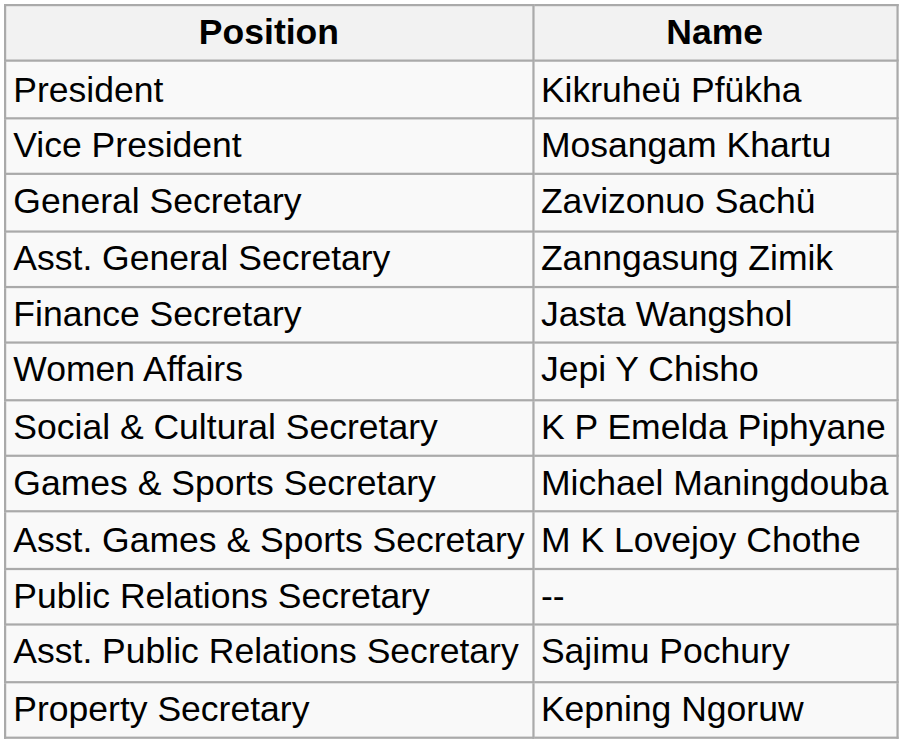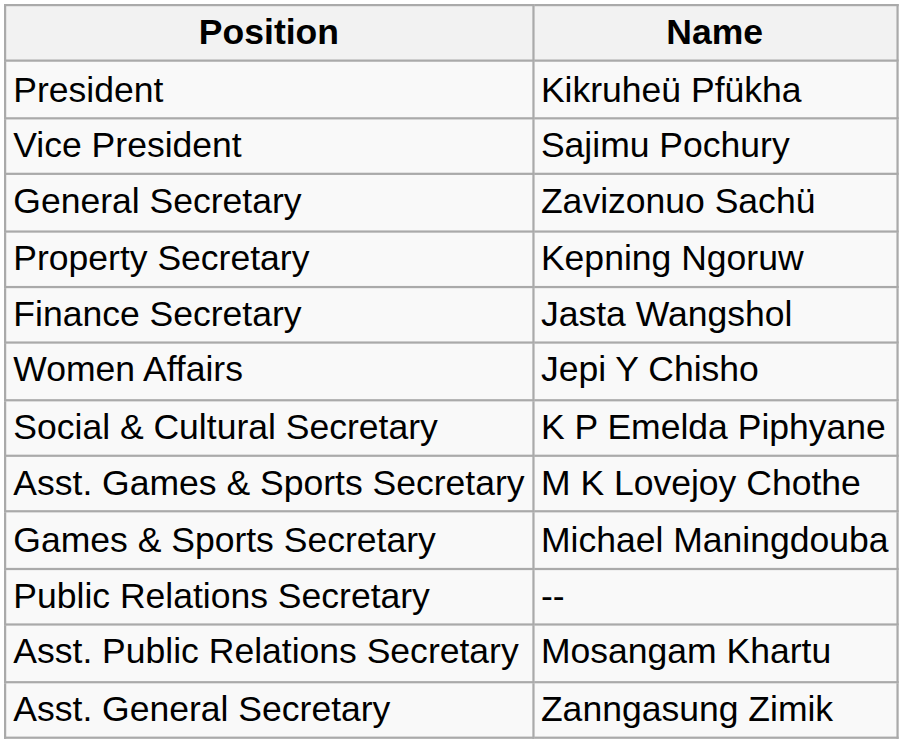Vice President | Name: Mosangam Khartu -> Sajimu Pochury
rows swapped: Asst. General Secretary <-> Property Secretary
rows swapped: Games & Sports Secretary <-> Asst. Games & Sports Secretary
Asst. Public Relations Secretary | Name: Sajimu Pochury -> Mosangam Khartu
